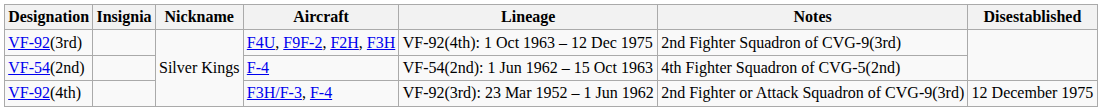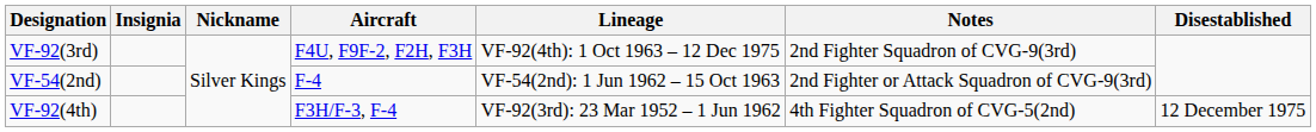VF-54(2nd) | Notes: 4th Fighter Squadron of CVG-5(2nd) -> 2nd Fighter or Attack Squadron of CVG-9(3rd)
VF-92(4th) | Notes: 2nd Fighter or Attack Squadron of CVG-9(3rd) -> 4th Fighter Squadron of CVG-5(2nd)
